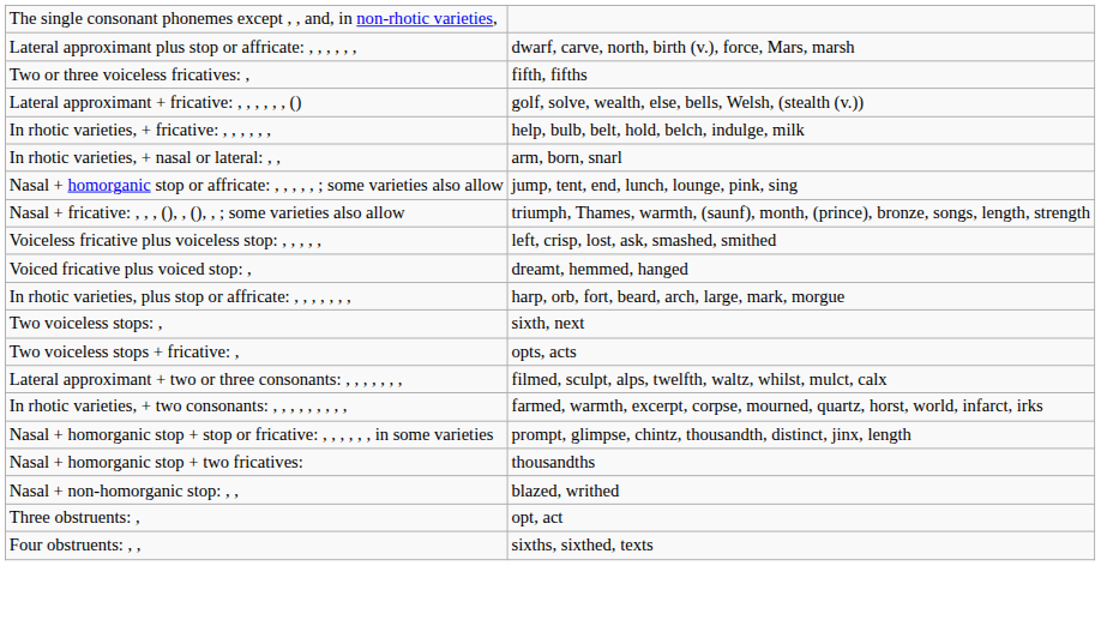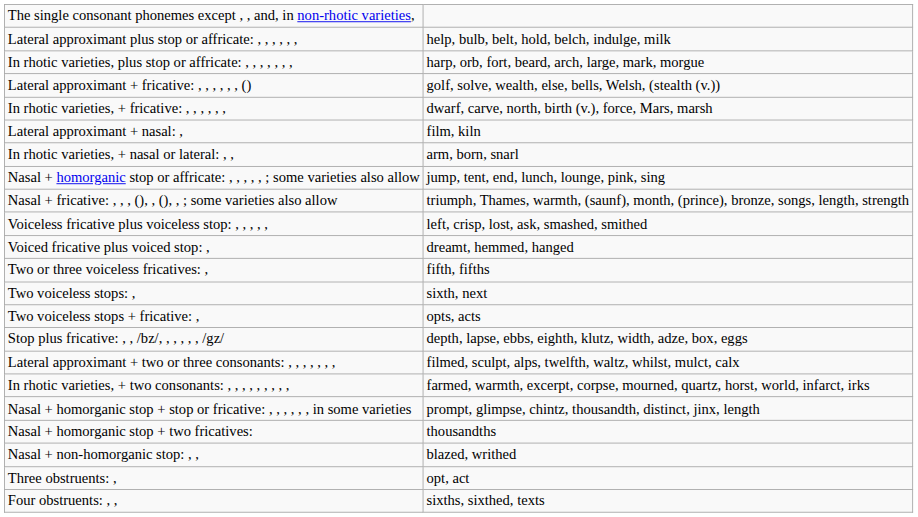Lateral approximant plus stop or affricate: , , , , , , | column 2: dwarf, carve, north, birth (v.), force, Mars, marsh -> help, bulb, belt, hold, belch, indulge, milk
rows swapped: In rhotic varieties, plus stop or affricate: , , , , , , , <-> Two or three voiceless fricatives: ,
In rhotic varieties, + fricative: , , , , , , | column 2: help, bulb, belt, hold, belch, indulge, milk -> dwarf, carve, north, birth (v.), force, Mars, marsh
+ row: Lateral approximant + nasal: , | film, kiln
+ row: Stop plus fricative: , , /bz/, , , , , , /gz/ | depth, lapse, ebbs, eighth, klutz, width, adze, box, eggs
